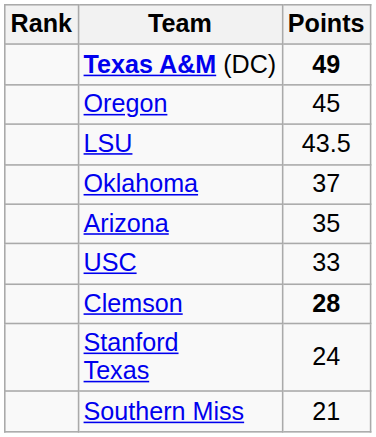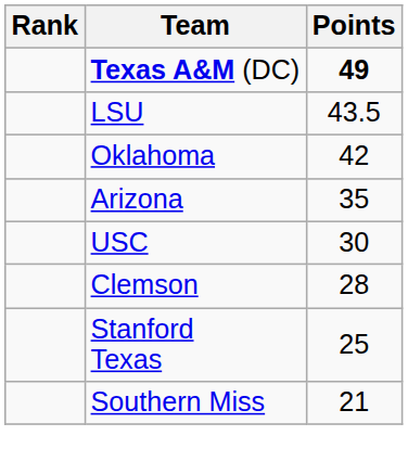- row: Oregon | 45
Oklahoma | Points: 37 -> 42
USC | Points: 33 -> 30
Clemson | Points: bold -> normal
Stanford Texas | Points: 24 -> 25
